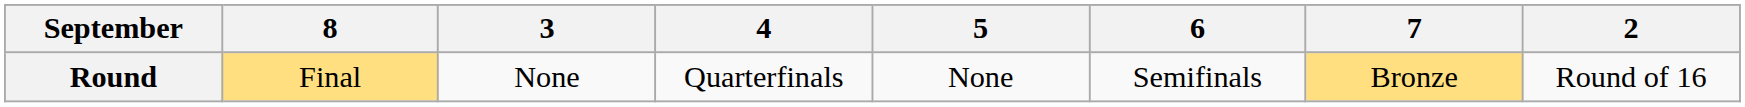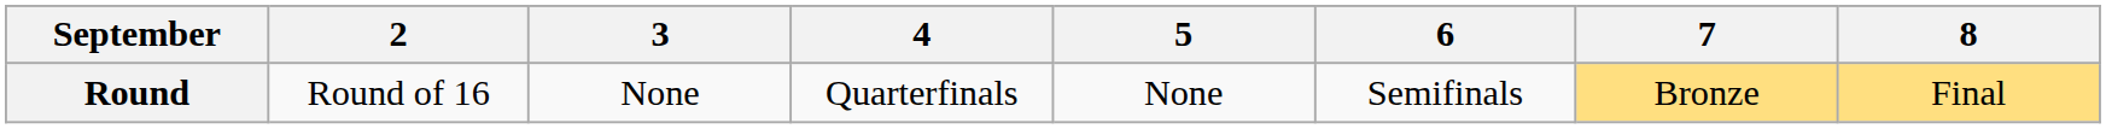columns swapped: 2 <-> 8
